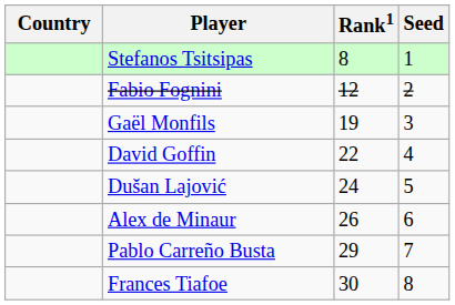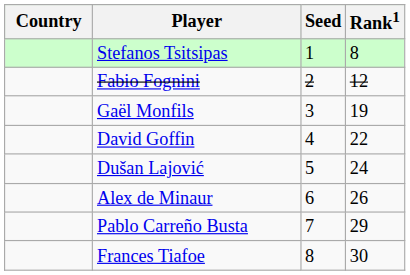columns swapped: Rank1 <-> Seed
